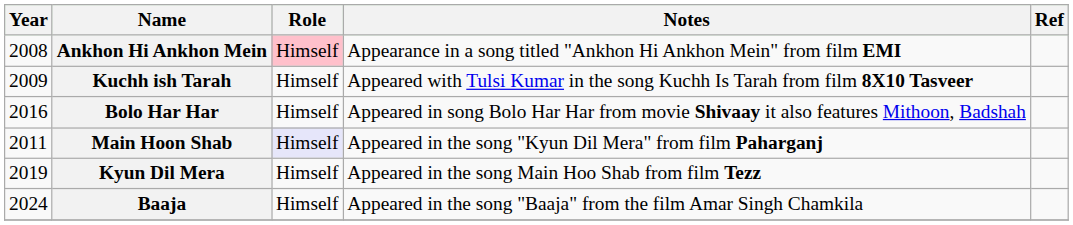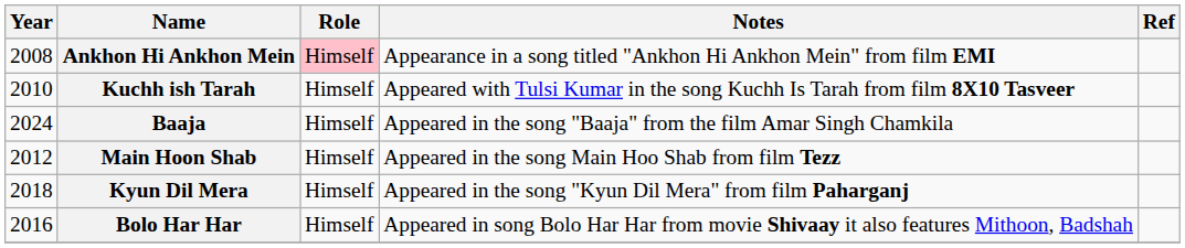Kuchh ish Tarah | Year: 2009 -> 2010
rows swapped: Bolo Har Har <-> Baaja
Main Hoon Shab | Year: 2011 -> 2012
Main Hoon Shab | Role: lavender background -> no background
Main Hoon Shab | Notes: Appeared in the song "Kyun Dil Mera" from film Paharganj -> Appeared in the song Main Hoo Shab from film Tezz
Kyun Dil Mera | Year: 2019 -> 2018
Kyun Dil Mera | Notes: Appeared in the song Main Hoo Shab from film Tezz -> Appeared in the song "Kyun Dil Mera" from film Paharganj
